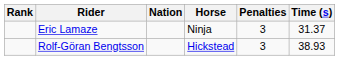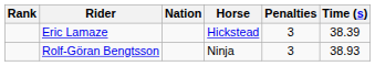Eric Lamaze | Horse: Ninja -> Hickstead
Eric Lamaze | Time (s): 31.37 -> 38.39
Rolf-Göran Bengtsson | Horse: Hickstead -> Ninja
